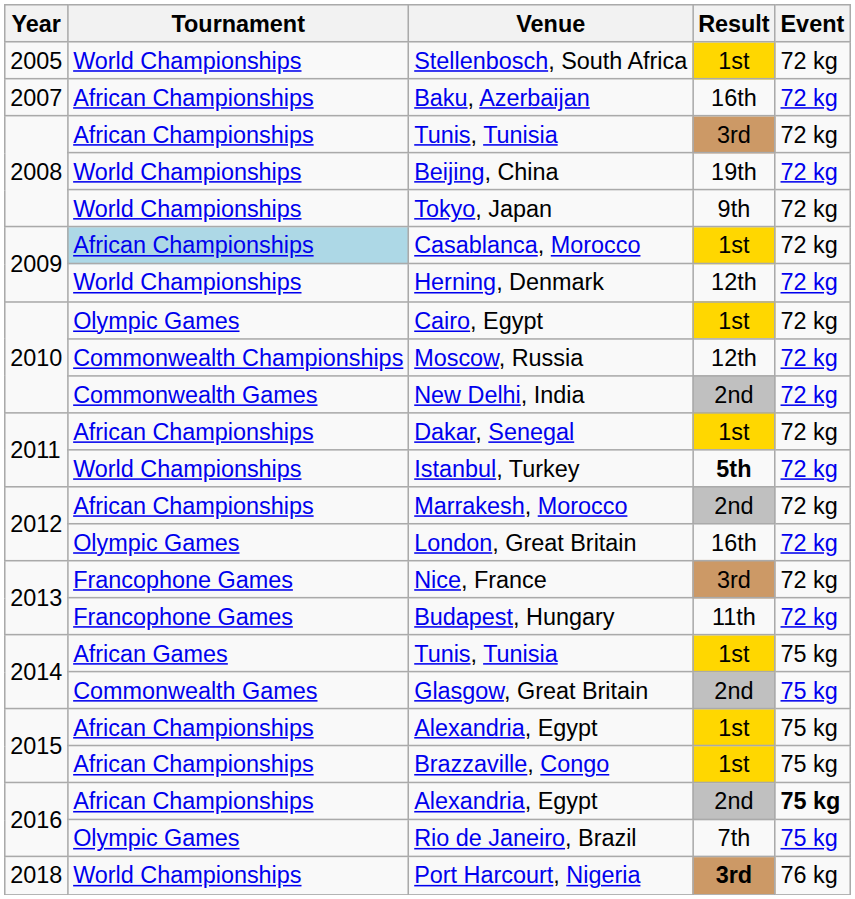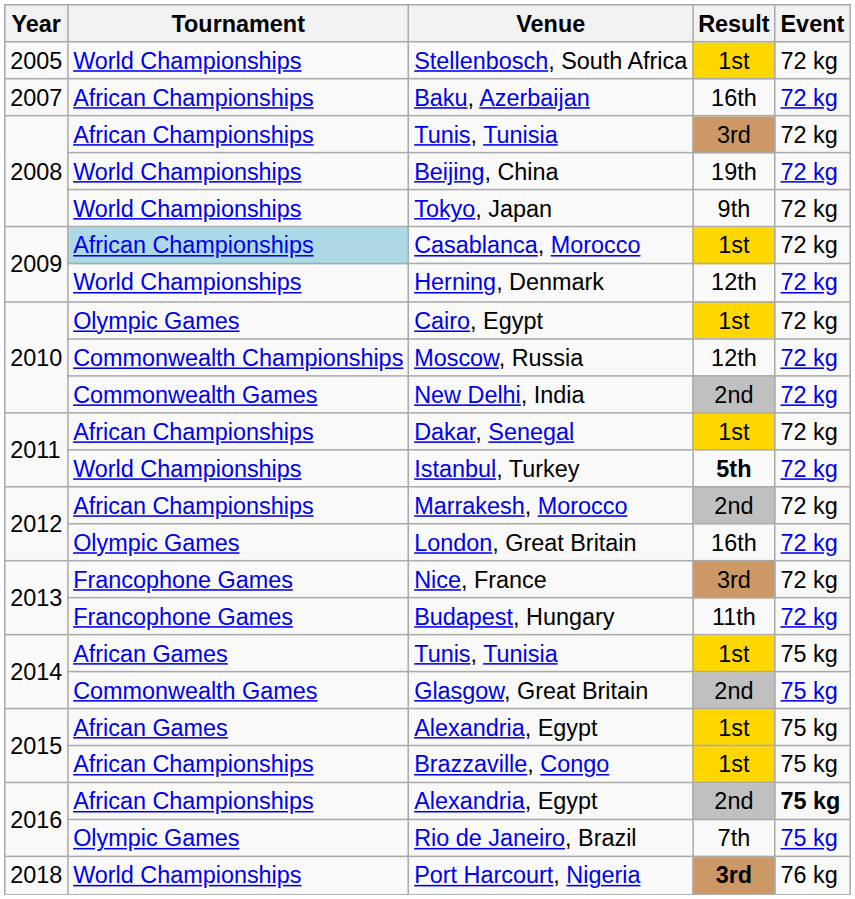2015 / Alexandria, Egypt | Tournament: African Championships -> African Games
